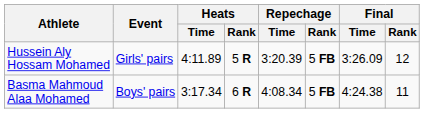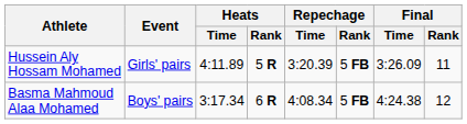Hussein Aly Hossam Mohamed | Final / Rank: 12 -> 11
Basma Mahmoud Alaa Mohamed | Final / Rank: 11 -> 12
